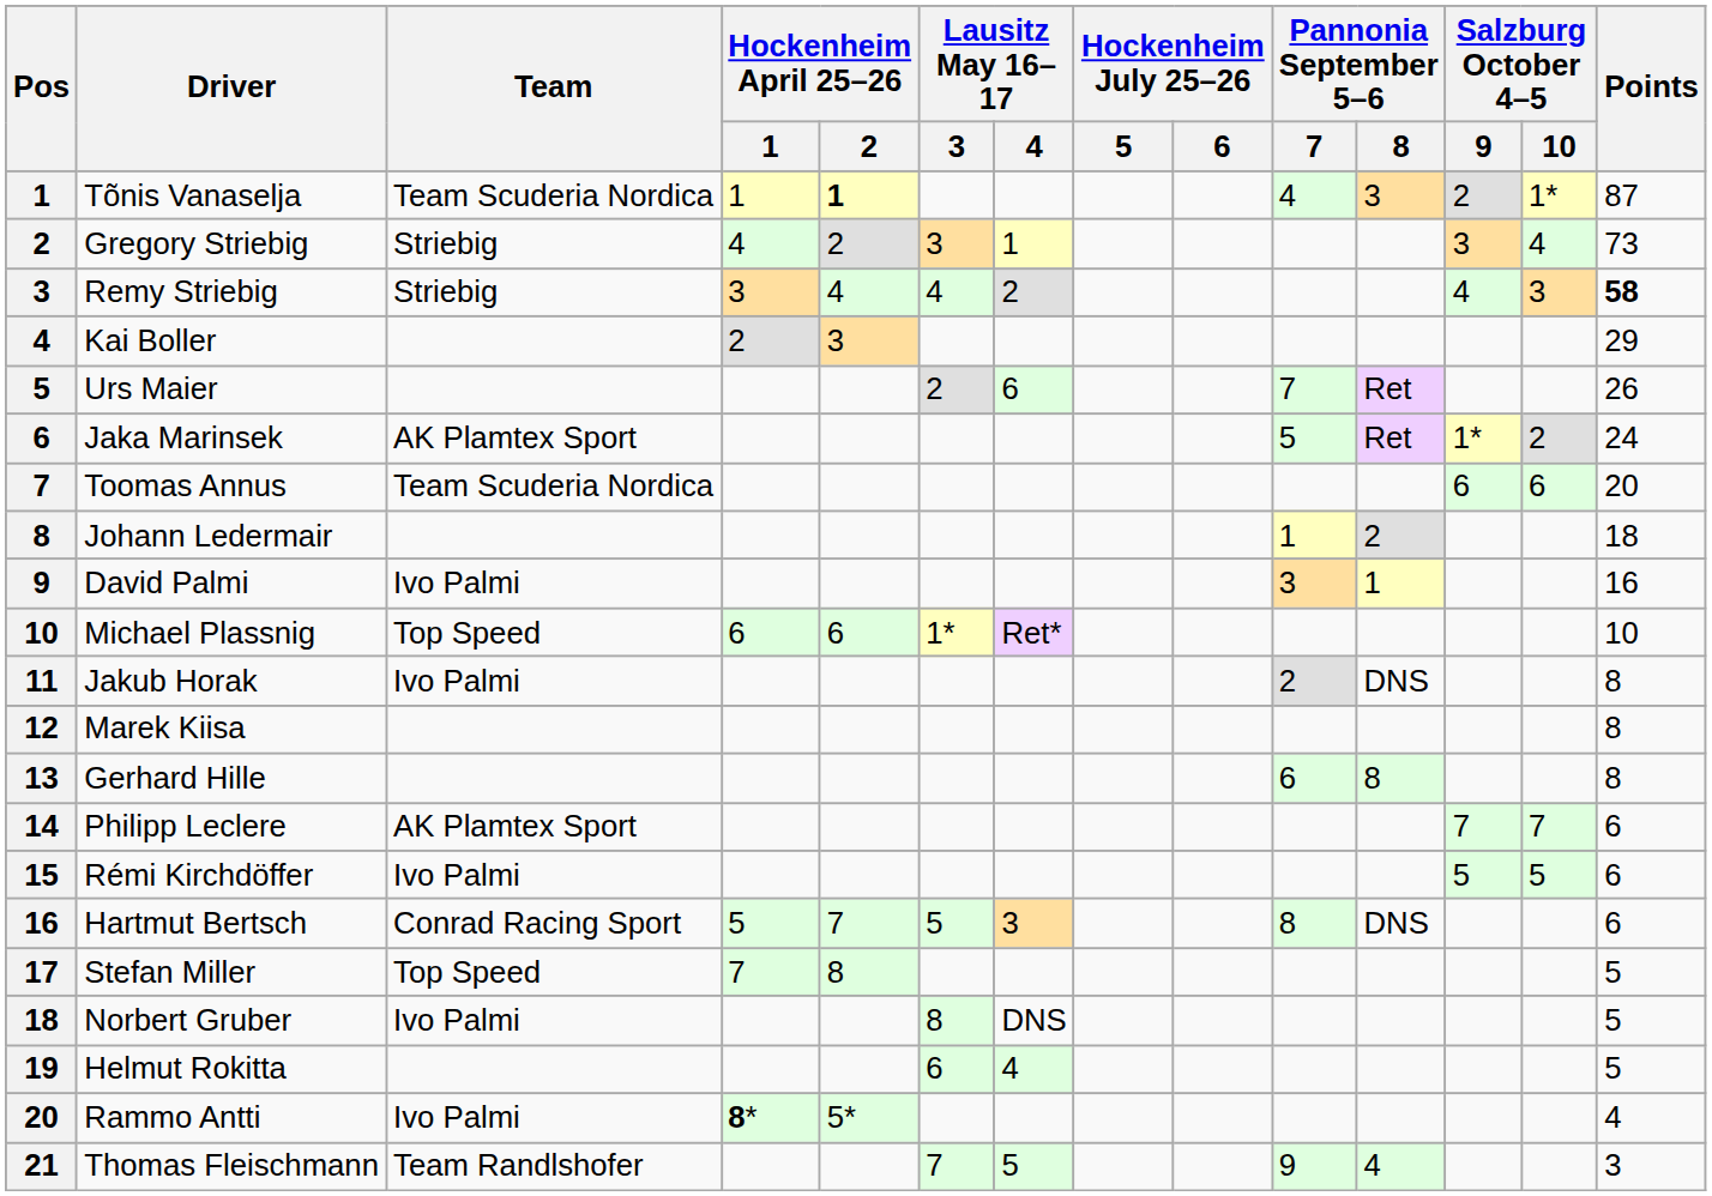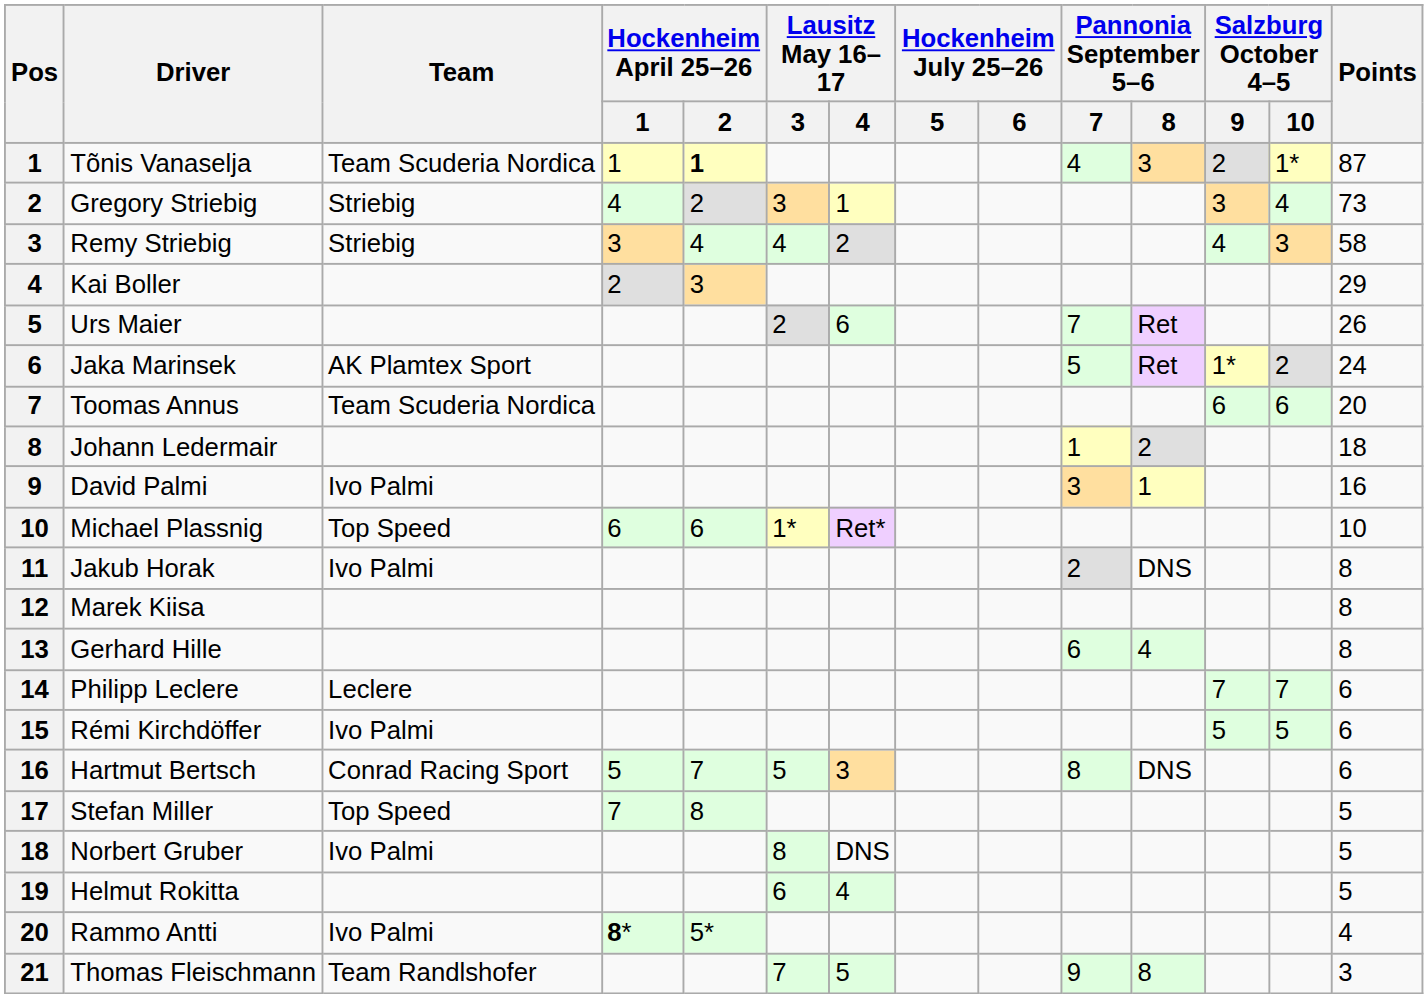Remy Striebig | Points: bold -> normal
Gerhard Hille | Pannonia September 5–6 / 8: 8 -> 4
Philipp Leclere | Team: AK Plamtex Sport -> Leclere
Thomas Fleischmann | Pannonia September 5–6 / 8: 4 -> 8
